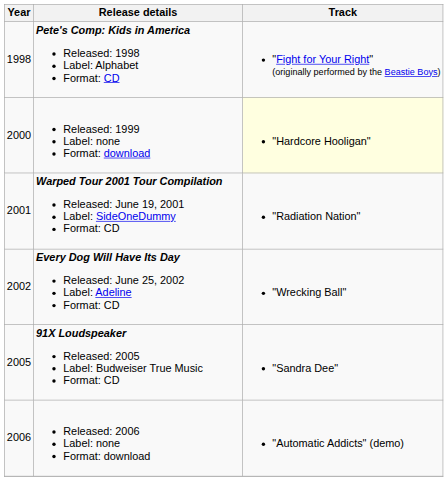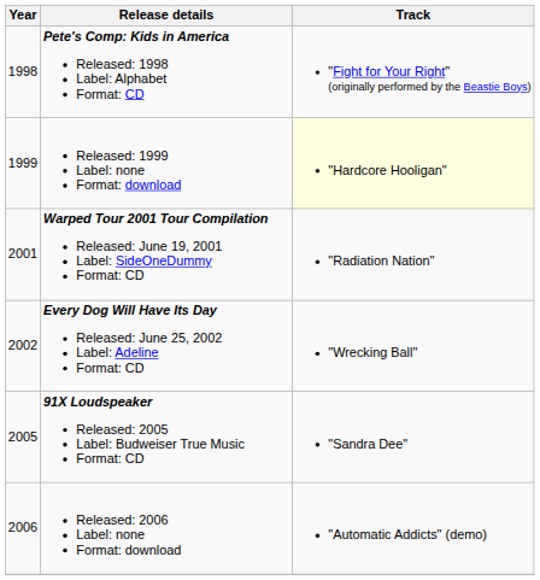Released: 1999 Label: none Format: download | Year: 2000 -> 1999
